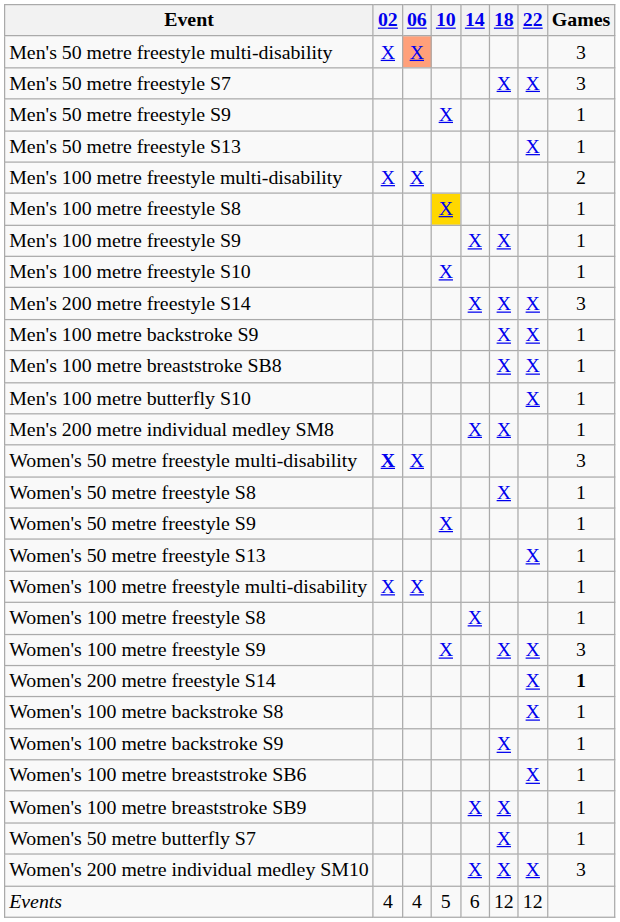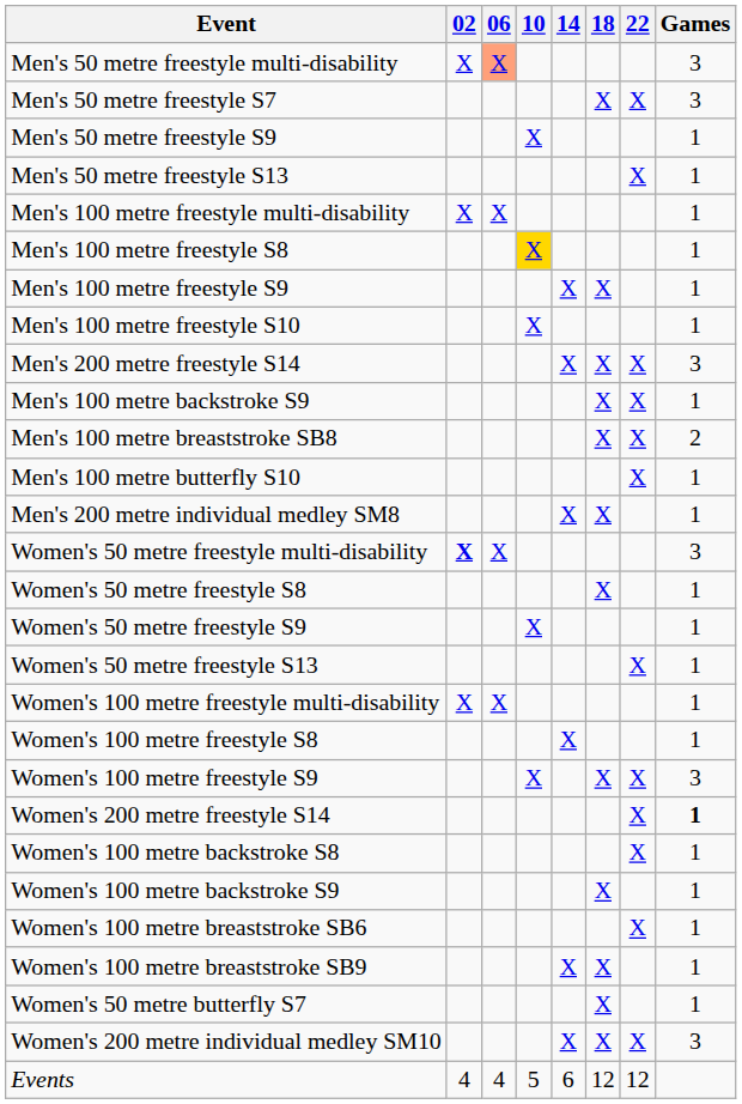Men's 100 metre freestyle multi-disability | Games: 2 -> 1
Men's 100 metre breaststroke SB8 | Games: 1 -> 2
